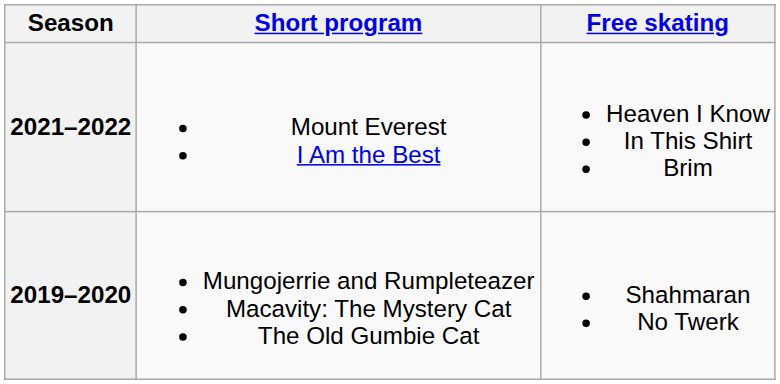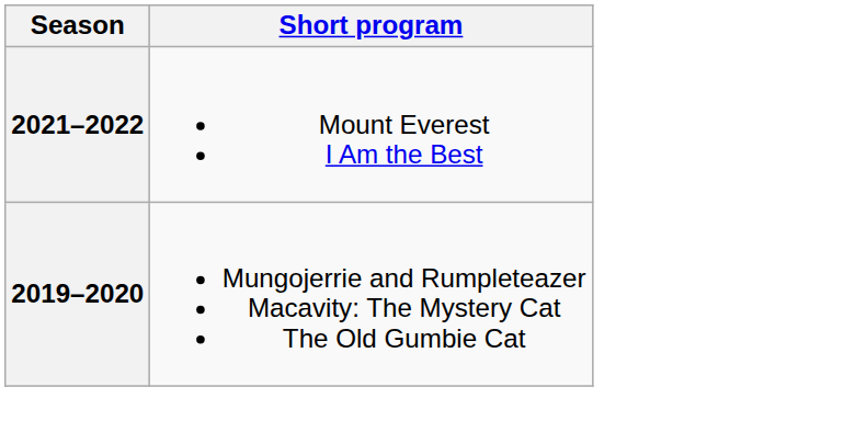- column: Free skating | Heaven I Know In This Shirt Brim | Shahmaran No Twerk
